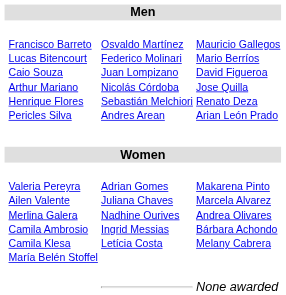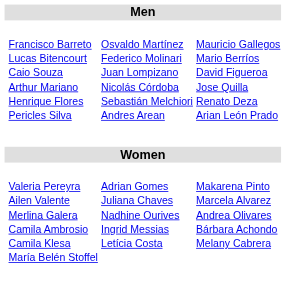- row: None awarded
